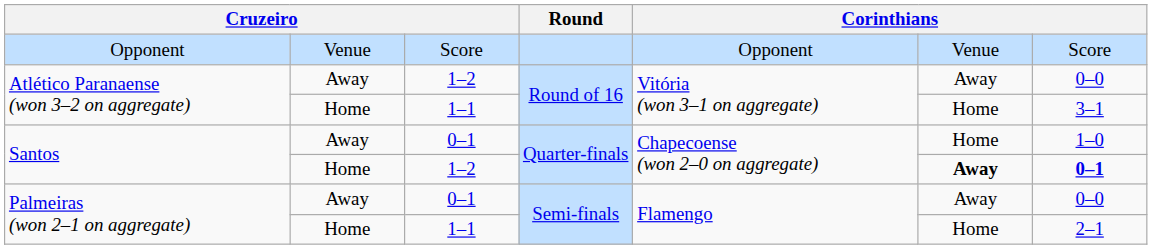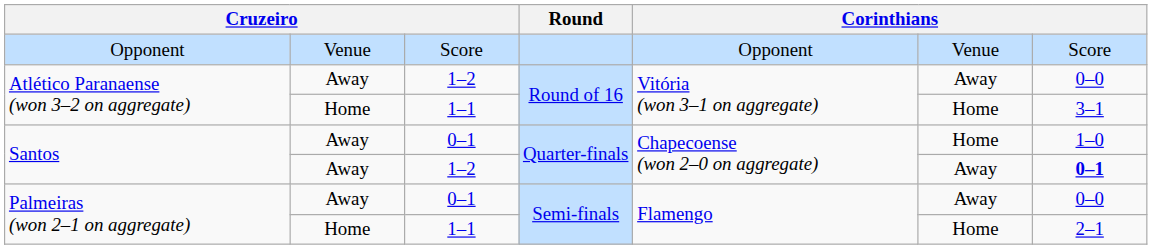Santos / 1–2 | column 2: Home -> Away
Santos / 1–2 | column 6: bold -> normal
